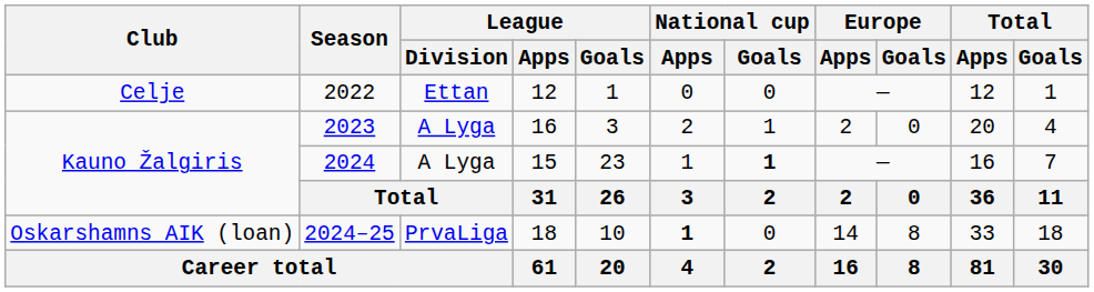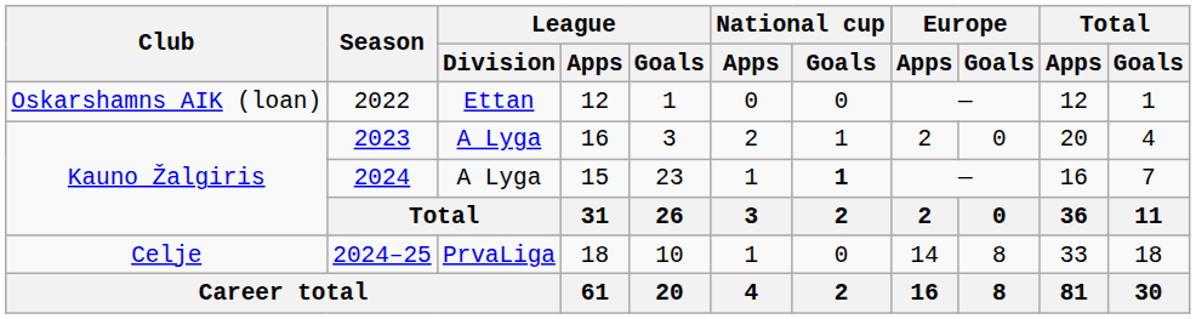2022 | Club: Celje -> Oskarshamns AIK (loan)
2024–25 | Club: Oskarshamns AIK (loan) -> Celje
2024–25 | National cup / Apps: bold -> normal
